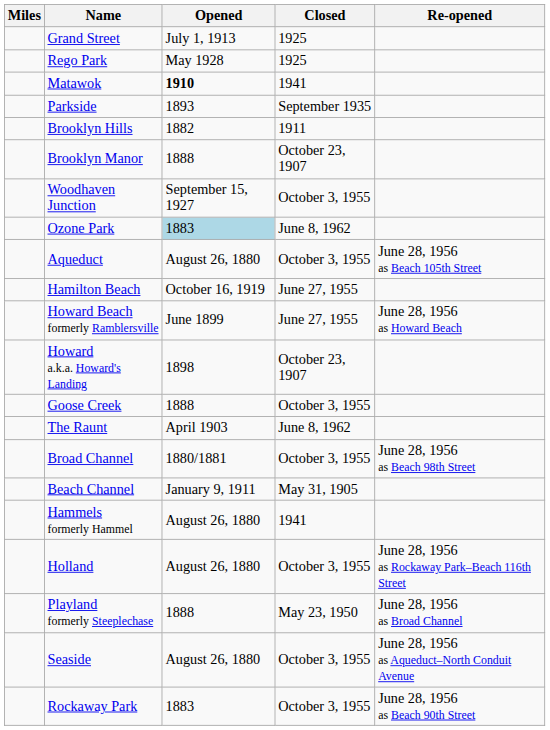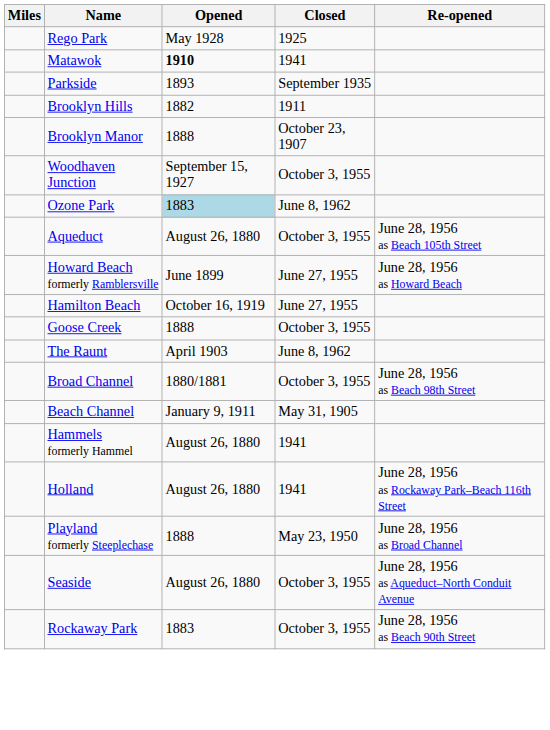- row: Grand Street | July 1, 1913 | 1925
rows swapped: Howard Beach formerly Ramblersville <-> Hamilton Beach
- row: Howard a.k.a. Howard's Landing | 1898 | October 23, 1907
Holland | Closed: October 3, 1955 -> 1941
